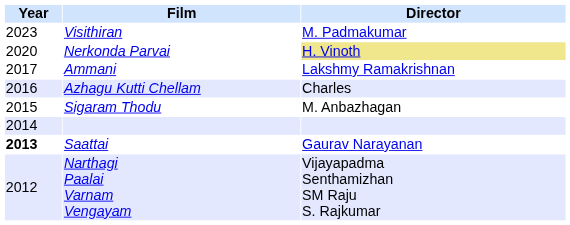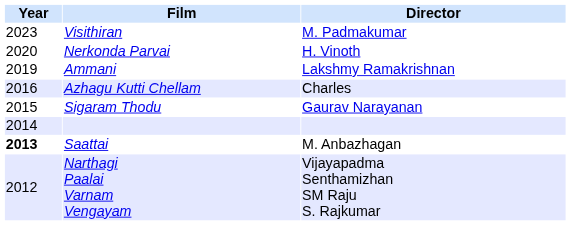Nerkonda Parvai | Director: khaki background -> no background
Ammani | Year: 2017 -> 2019
Sigaram Thodu | Director: M. Anbazhagan -> Gaurav Narayanan
Saattai | Director: Gaurav Narayanan -> M. Anbazhagan
